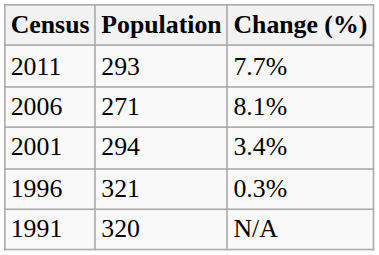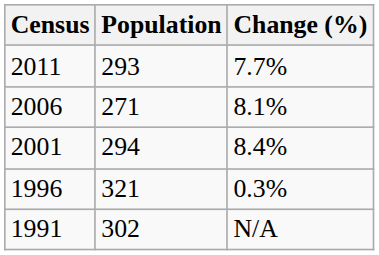2001 | Change (%): 3.4% -> 8.4%
1991 | Population: 320 -> 302
